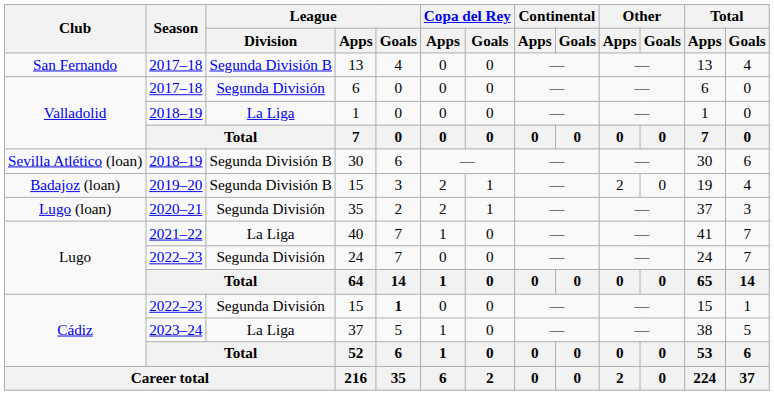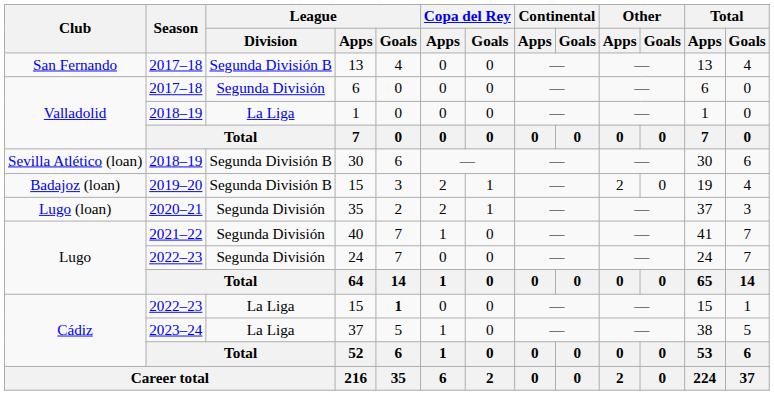40 | League / Division: La Liga -> Segunda División
Cádiz / 15 | League / Division: Segunda División -> La Liga
